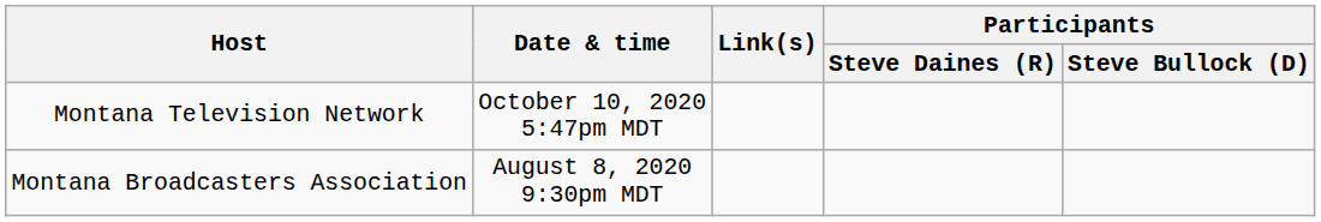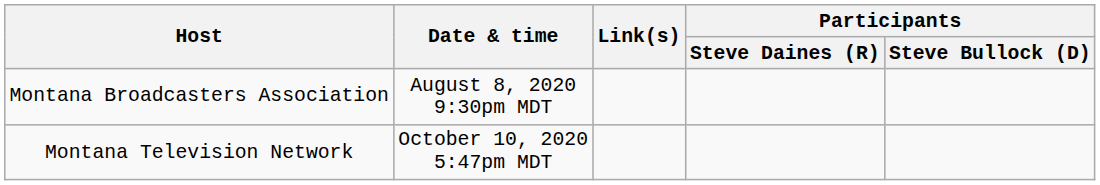rows swapped: Montana Broadcasters Association <-> Montana Television Network
